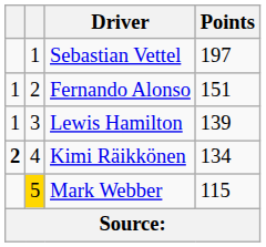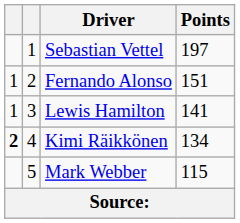Lewis Hamilton | Points: 139 -> 141
Mark Webber | column 2: gold background -> no background
